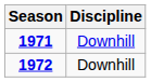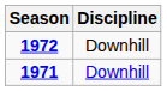rows swapped: 1971 <-> 1972
